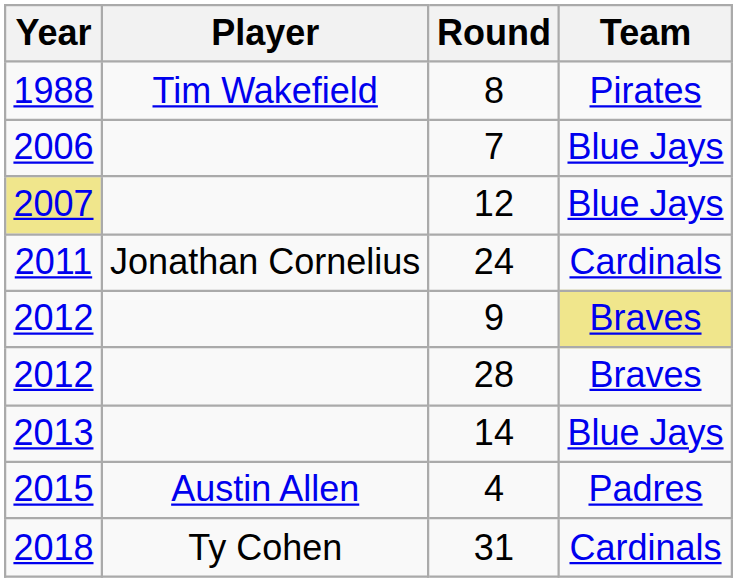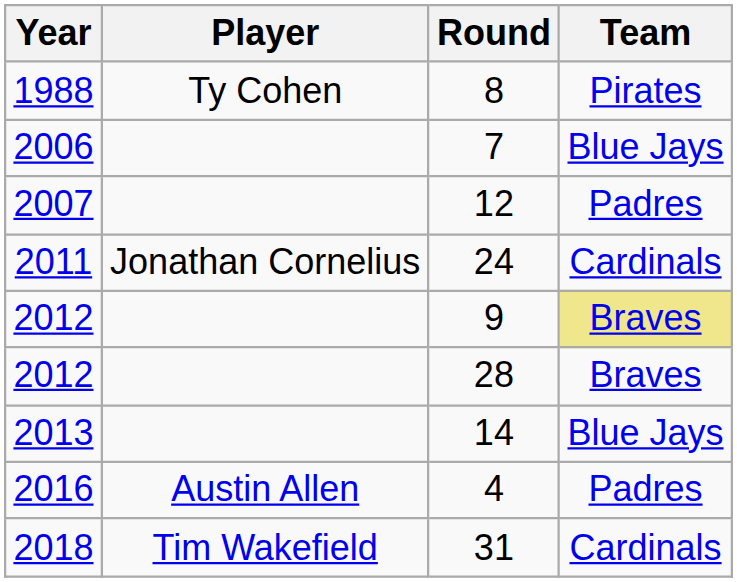8 | Player: Tim Wakefield -> Ty Cohen
12 | Year: khaki background -> no background
12 | Team: Blue Jays -> Padres
4 | Year: 2015 -> 2016
31 | Player: Ty Cohen -> Tim Wakefield
